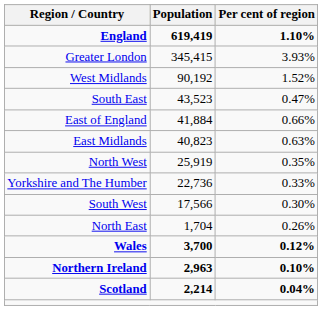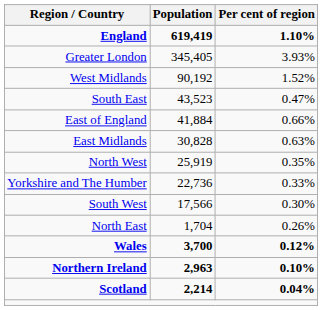Greater London | Population: 345,415 -> 345,405
East Midlands | Population: 40,823 -> 30,828
